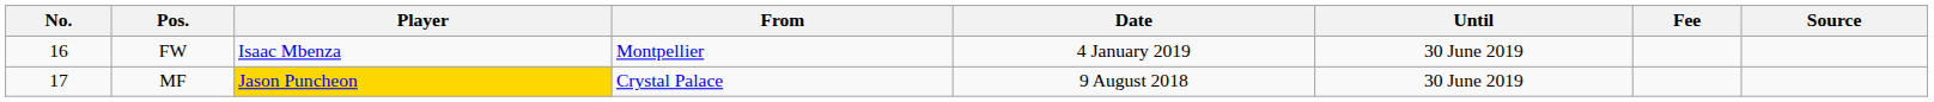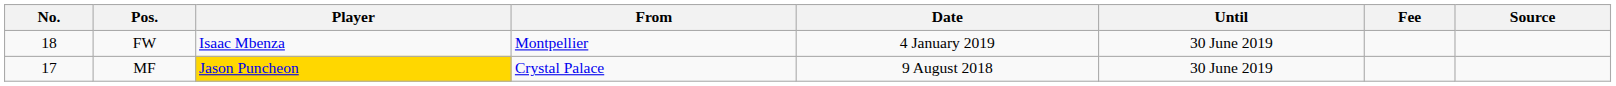FW | No.: 16 -> 18
